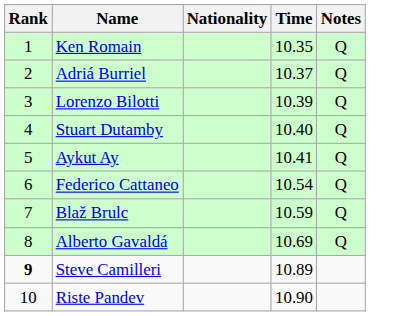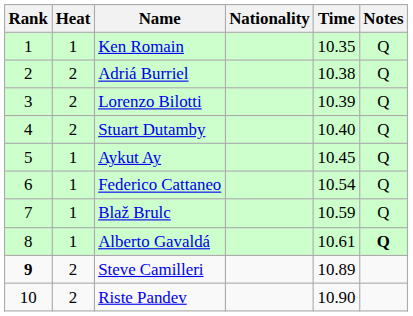+ column: Heat | 1 | 2 | 2 | 2 | 1 | 1 | 1 | 1 | 2 | 2
Adriá Burriel | Time: 10.37 -> 10.38
Aykut Ay | Time: 10.41 -> 10.45
Alberto Gavaldá | Time: 10.69 -> 10.61
Alberto Gavaldá | Notes: normal -> bold
